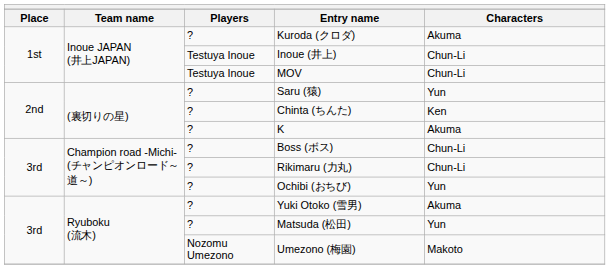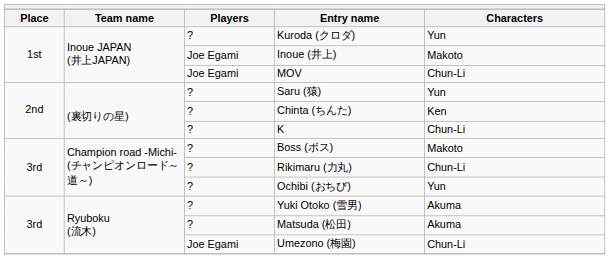Kuroda (クロダ) | Characters: Akuma -> Yun
Inoue (井上) | Players: Testuya Inoue -> Joe Egami
Inoue (井上) | Characters: Chun-Li -> Makoto
MOV | Players: Testuya Inoue -> Joe Egami
K | Characters: Akuma -> Chun-Li
Boss (ボス) | Characters: Chun-Li -> Makoto
Matsuda (松田) | Characters: Yun -> Akuma
Umezono (梅園) | Players: Nozomu Umezono -> Joe Egami
Umezono (梅園) | Characters: Makoto -> Chun-Li
